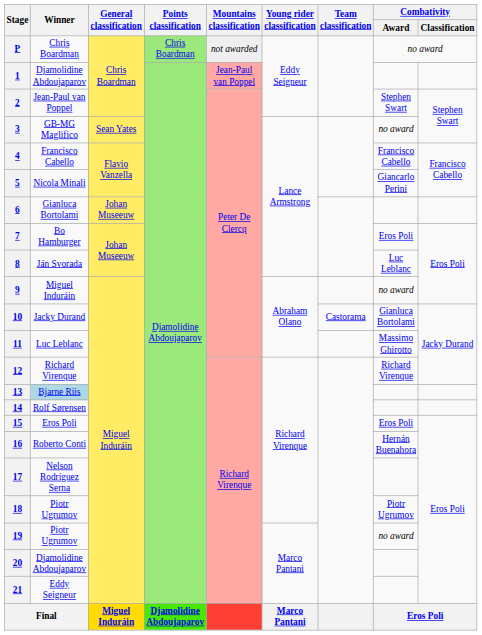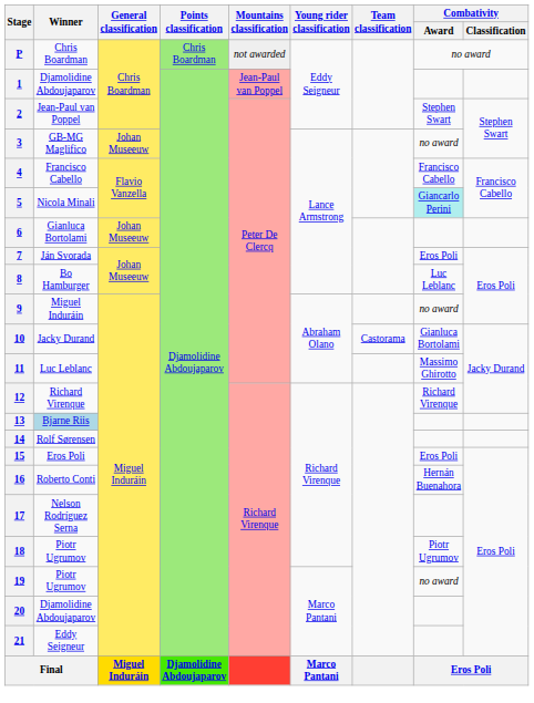3 | General classification: Sean Yates -> Johan Museeuw
5 | Combativity / Award: no background -> paleturquoise background
7 | Winner: Bo Hamburger -> Ján Svorada
8 | Winner: Ján Svorada -> Bo Hamburger
